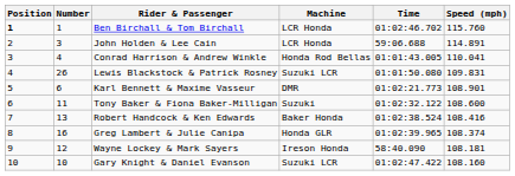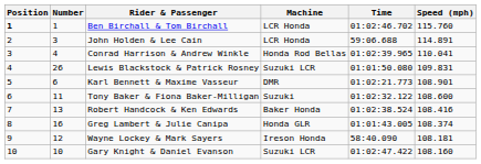Conrad Harrison & Andrew Winkle | Time: 01:01:43.005 -> 01:02:39.965
Greg Lambert & Julie Canipa | Time: 01:02:39.965 -> 01:01:43.005
